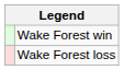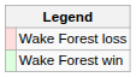rows swapped: Wake Forest win <-> Wake Forest loss
